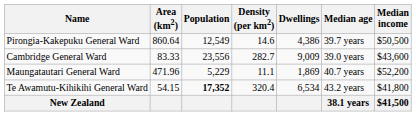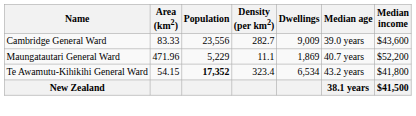- row: Pirongia-Kakepuku General Ward | 860.64 | 12,549 | 14.6 | 4,386 | 39.7 years | $50,500
Te Awamutu-Kihikihi General Ward | Density (per km2): 320.4 -> 323.4
